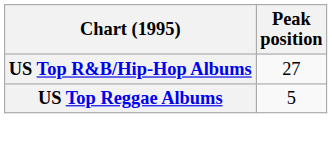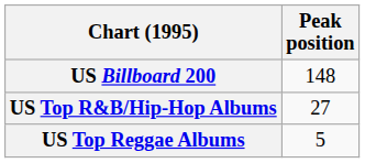+ row: US Billboard 200 | 148
